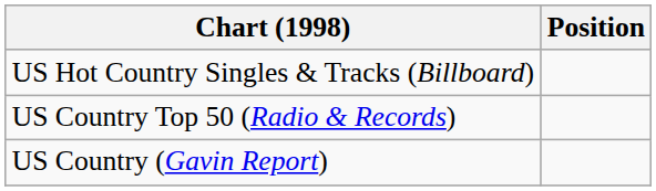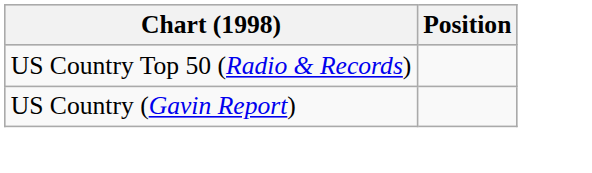- row: US Hot Country Singles & Tracks (Billboard)
